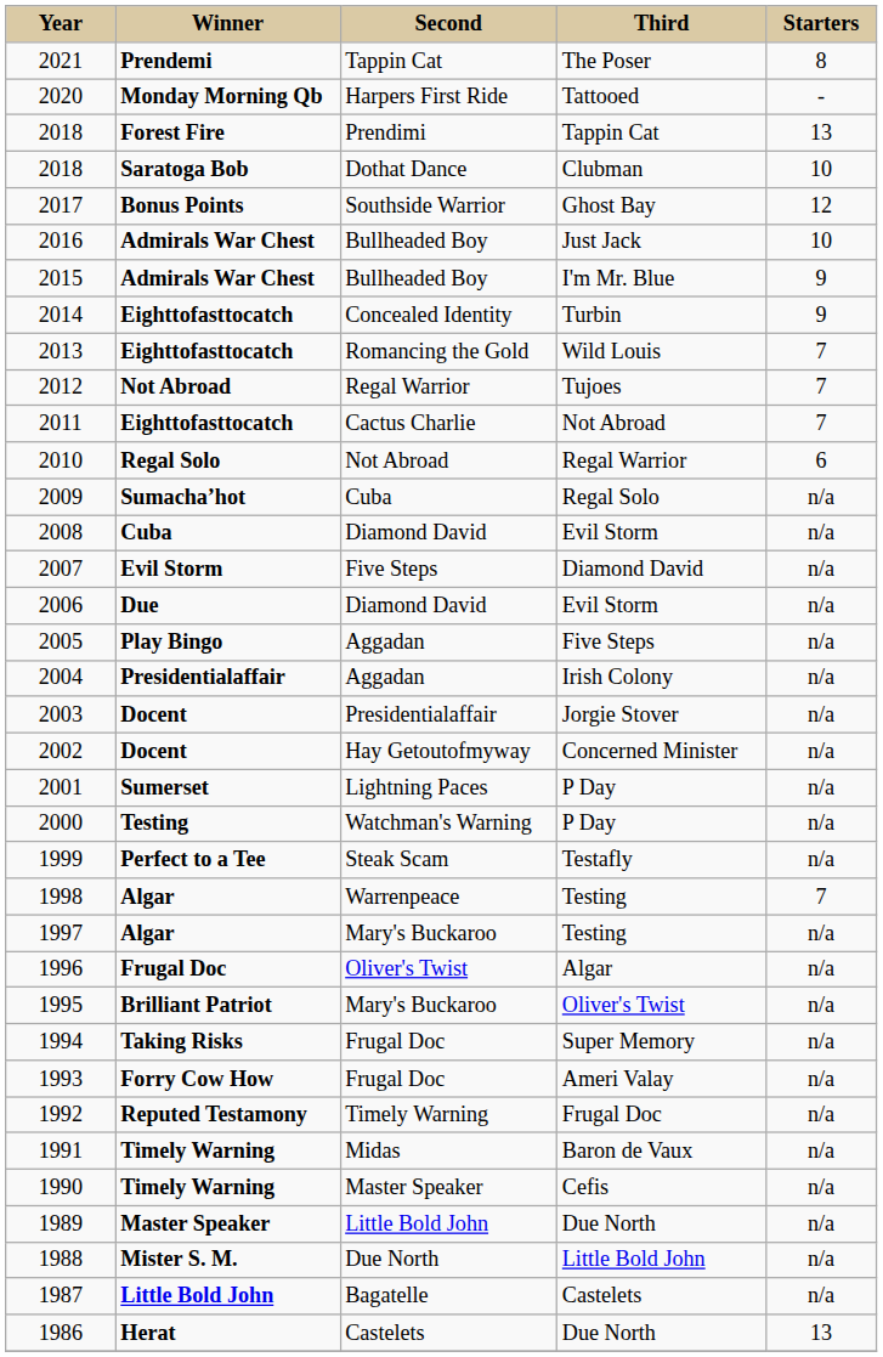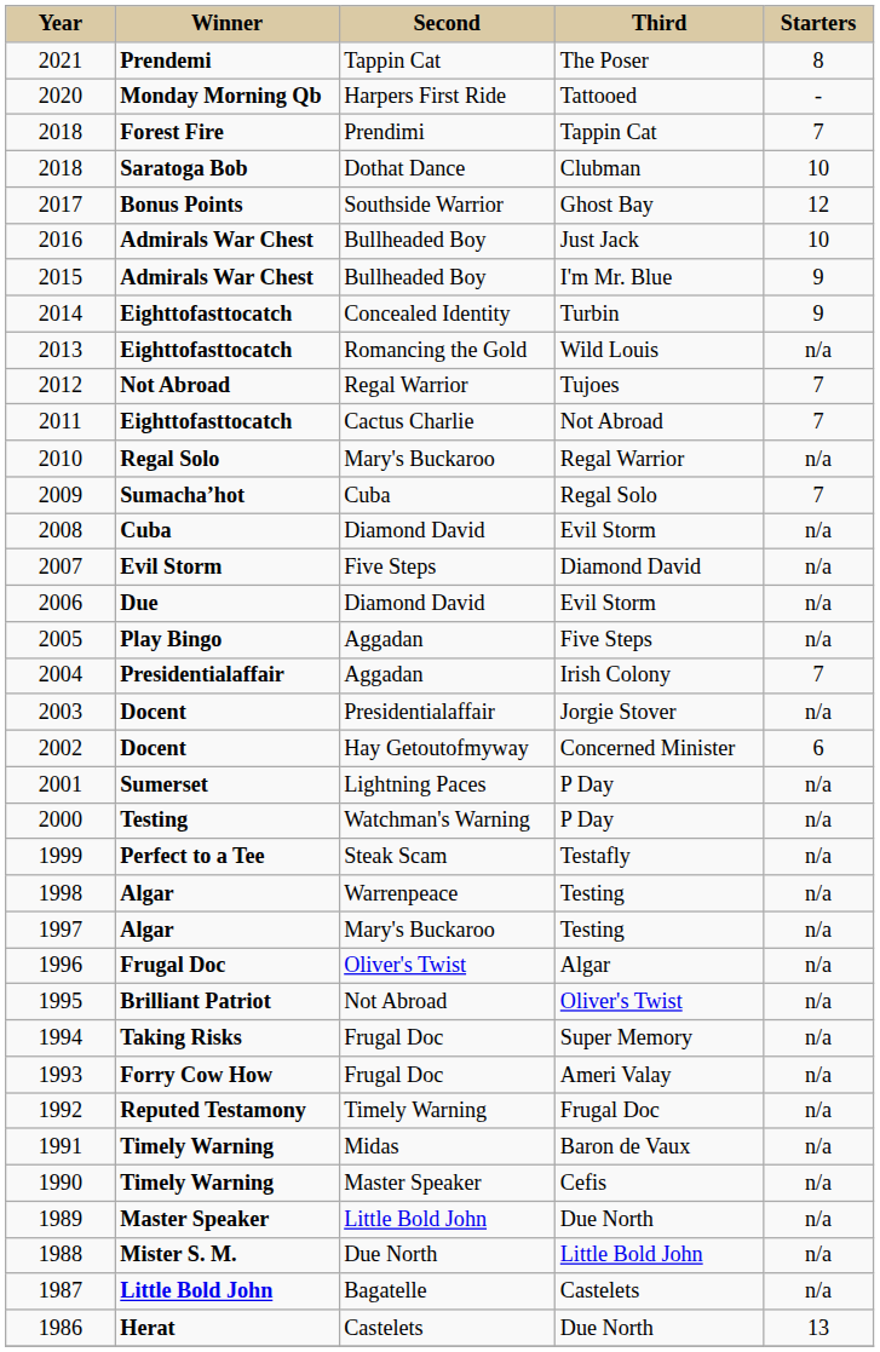2018 / Tappin Cat | column 5: 13 -> 7
2013 | column 5: 7 -> n/a
2010 | column 3: Not Abroad -> Mary's Buckaroo
2010 | column 5: 6 -> n/a
2009 | column 5: n/a -> 7
2004 | column 5: n/a -> 7
2002 | column 5: n/a -> 6
1998 | column 5: 7 -> n/a
1995 | column 3: Mary's Buckaroo -> Not Abroad
